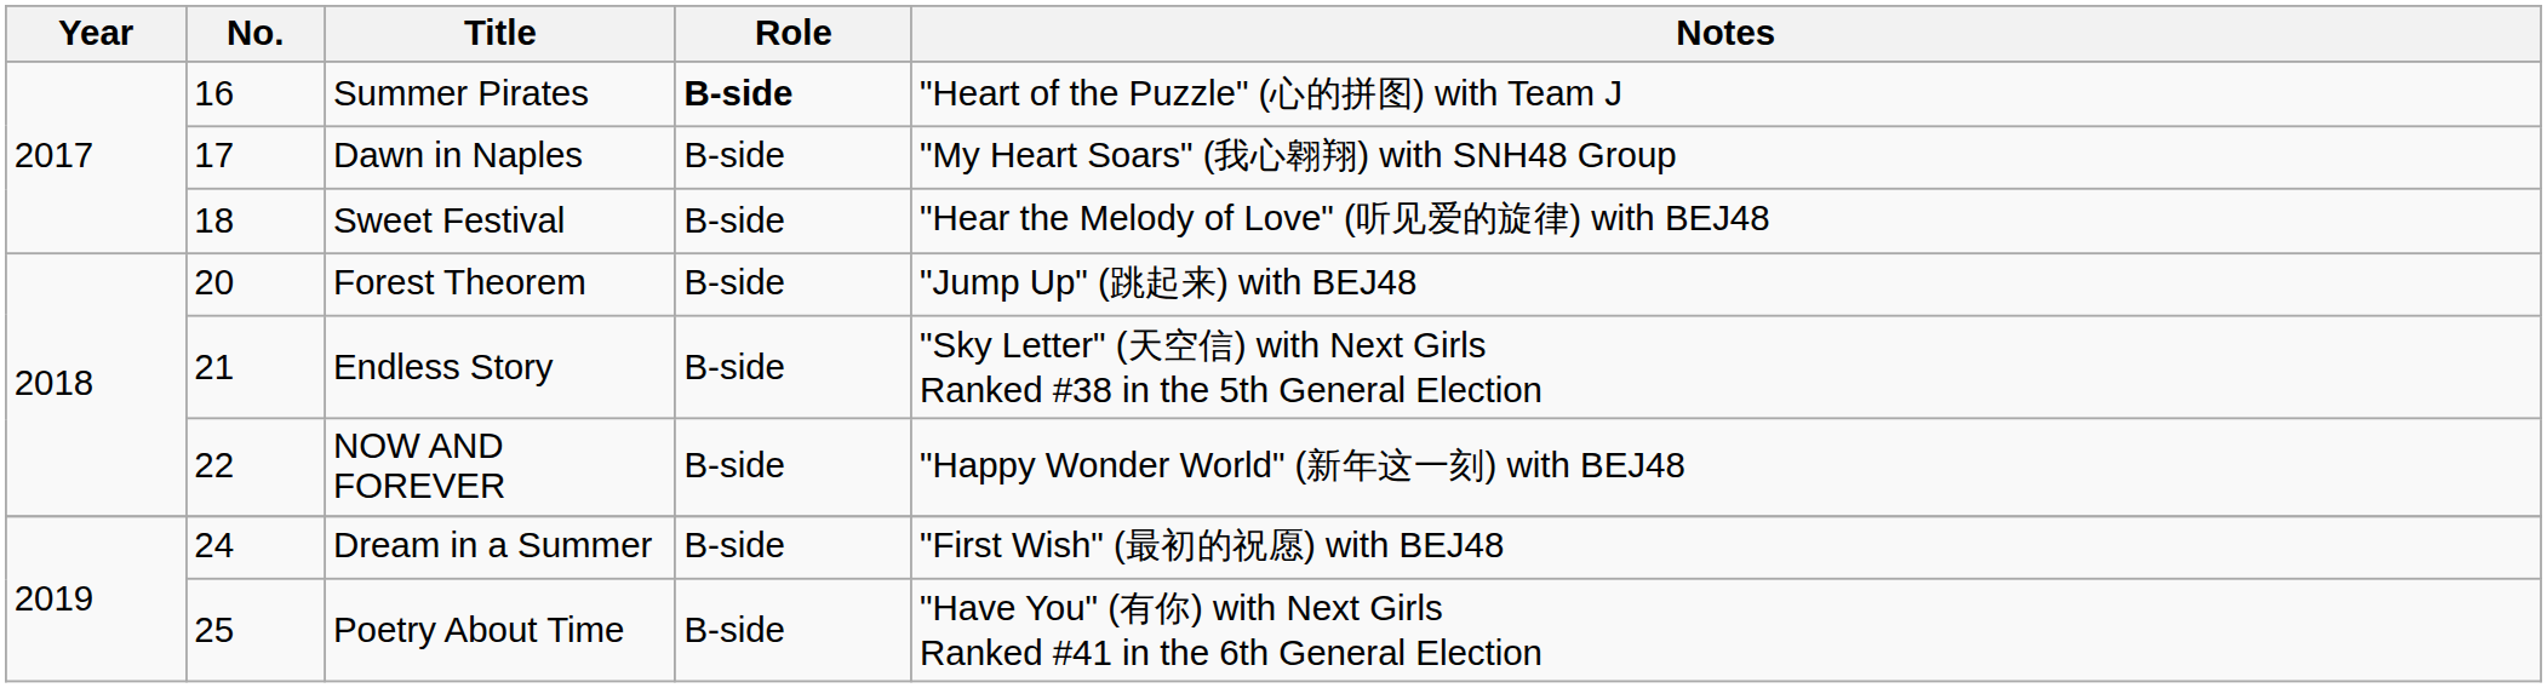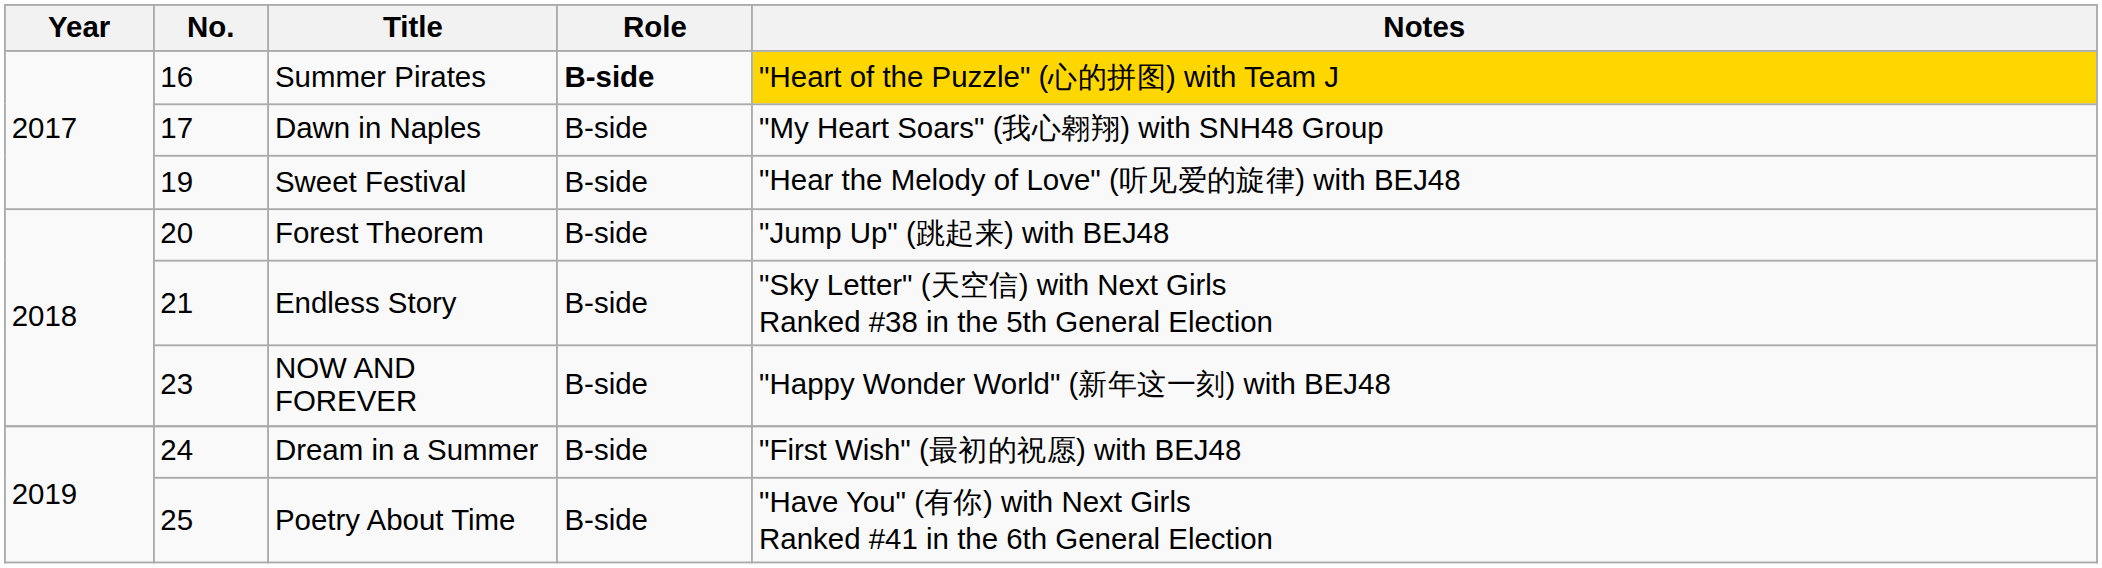Summer Pirates | Notes: no background -> gold background
Sweet Festival | No.: 18 -> 19
NOW AND FOREVER | No.: 22 -> 23
